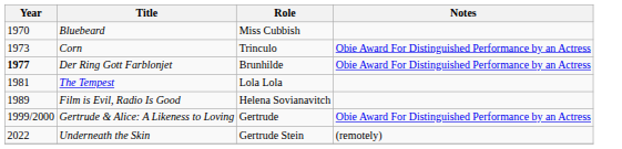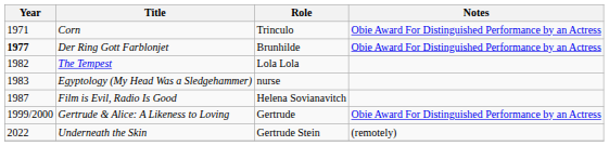- row: 1970 | Bluebeard | Miss Cubbish
Corn | Year: 1973 -> 1971
The Tempest | Year: 1981 -> 1982
+ row: 1983 | Egyptology (My Head Was a Sledgehammer) | nurse
Film is Evil, Radio Is Good | Year: 1989 -> 1987
